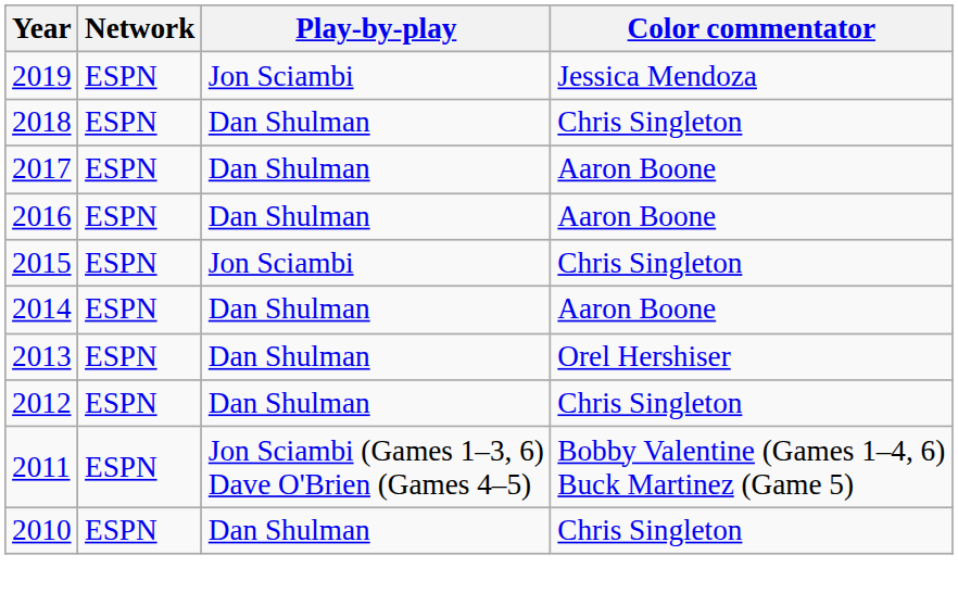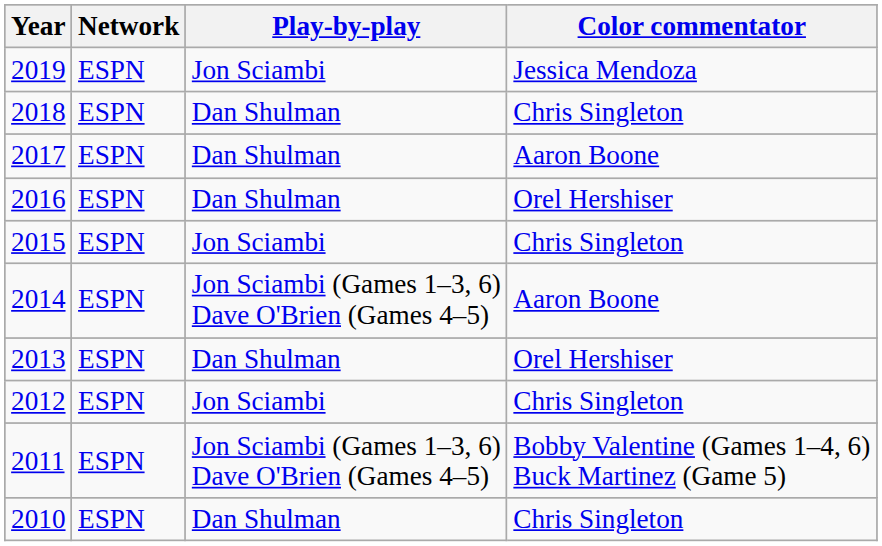2016 | Color commentator: Aaron Boone -> Orel Hershiser
2014 | Play-by-play: Dan Shulman -> Jon Sciambi (Games 1–3, 6) Dave O'Brien (Games 4–5)
2012 | Play-by-play: Dan Shulman -> Jon Sciambi
